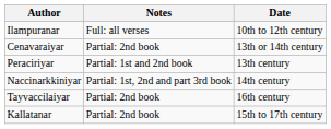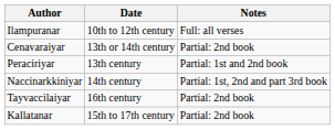columns swapped: Date <-> Notes
